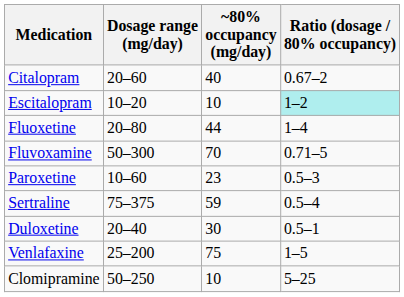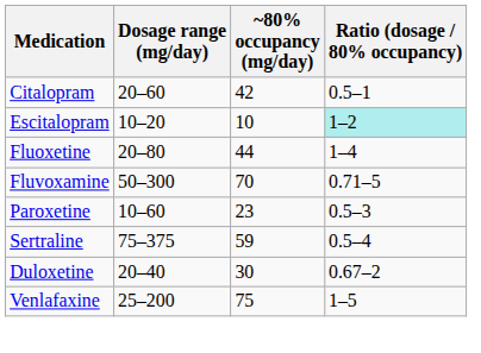Citalopram | ~80% occupancy (mg/day): 40 -> 42
Citalopram | Ratio (dosage / 80% occupancy): 0.67–2 -> 0.5–1
Duloxetine | Ratio (dosage / 80% occupancy): 0.5–1 -> 0.67–2
- row: Clomipramine | 50–250 | 10 | 5–25
